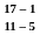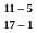rows swapped: 11 – 5 <-> 17 – 1
